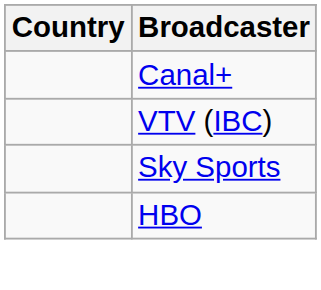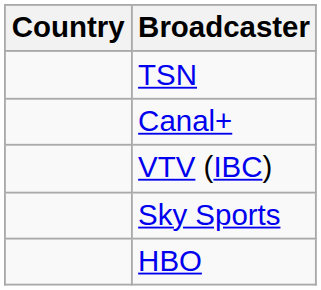+ row: TSN
